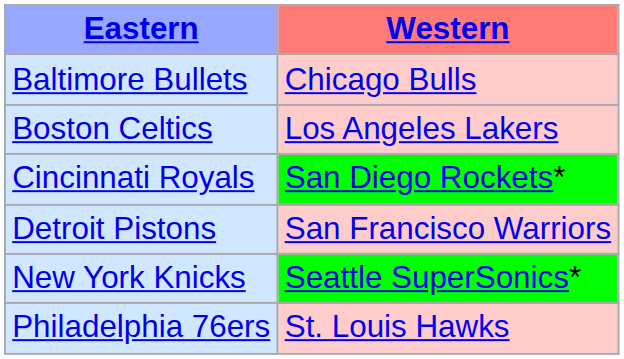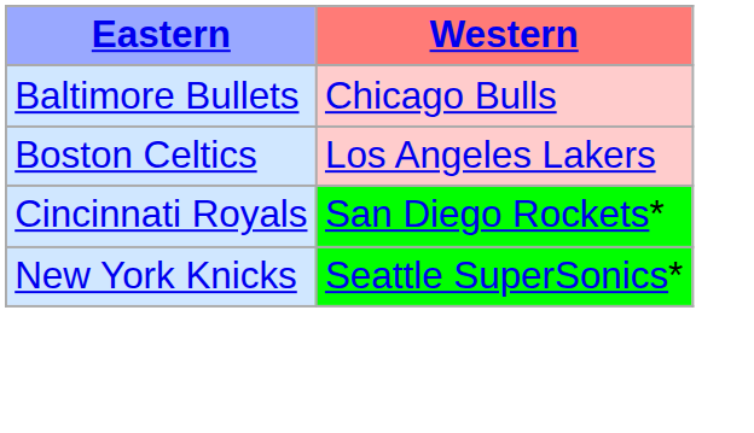- row: Detroit Pistons | San Francisco Warriors
- row: Philadelphia 76ers | St. Louis Hawks
